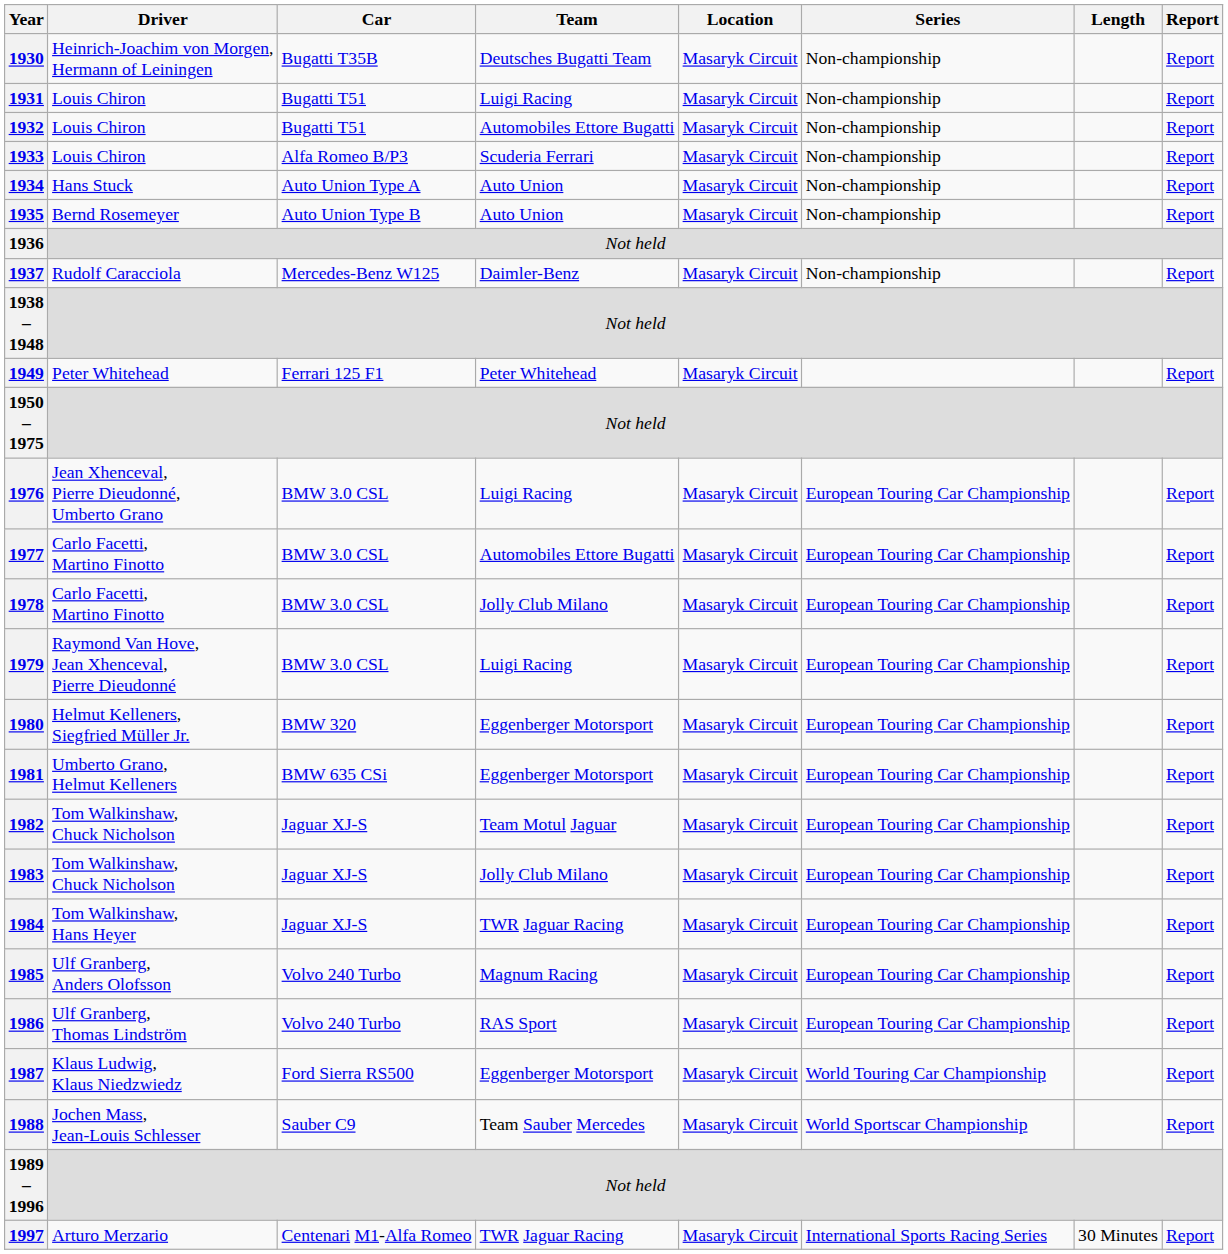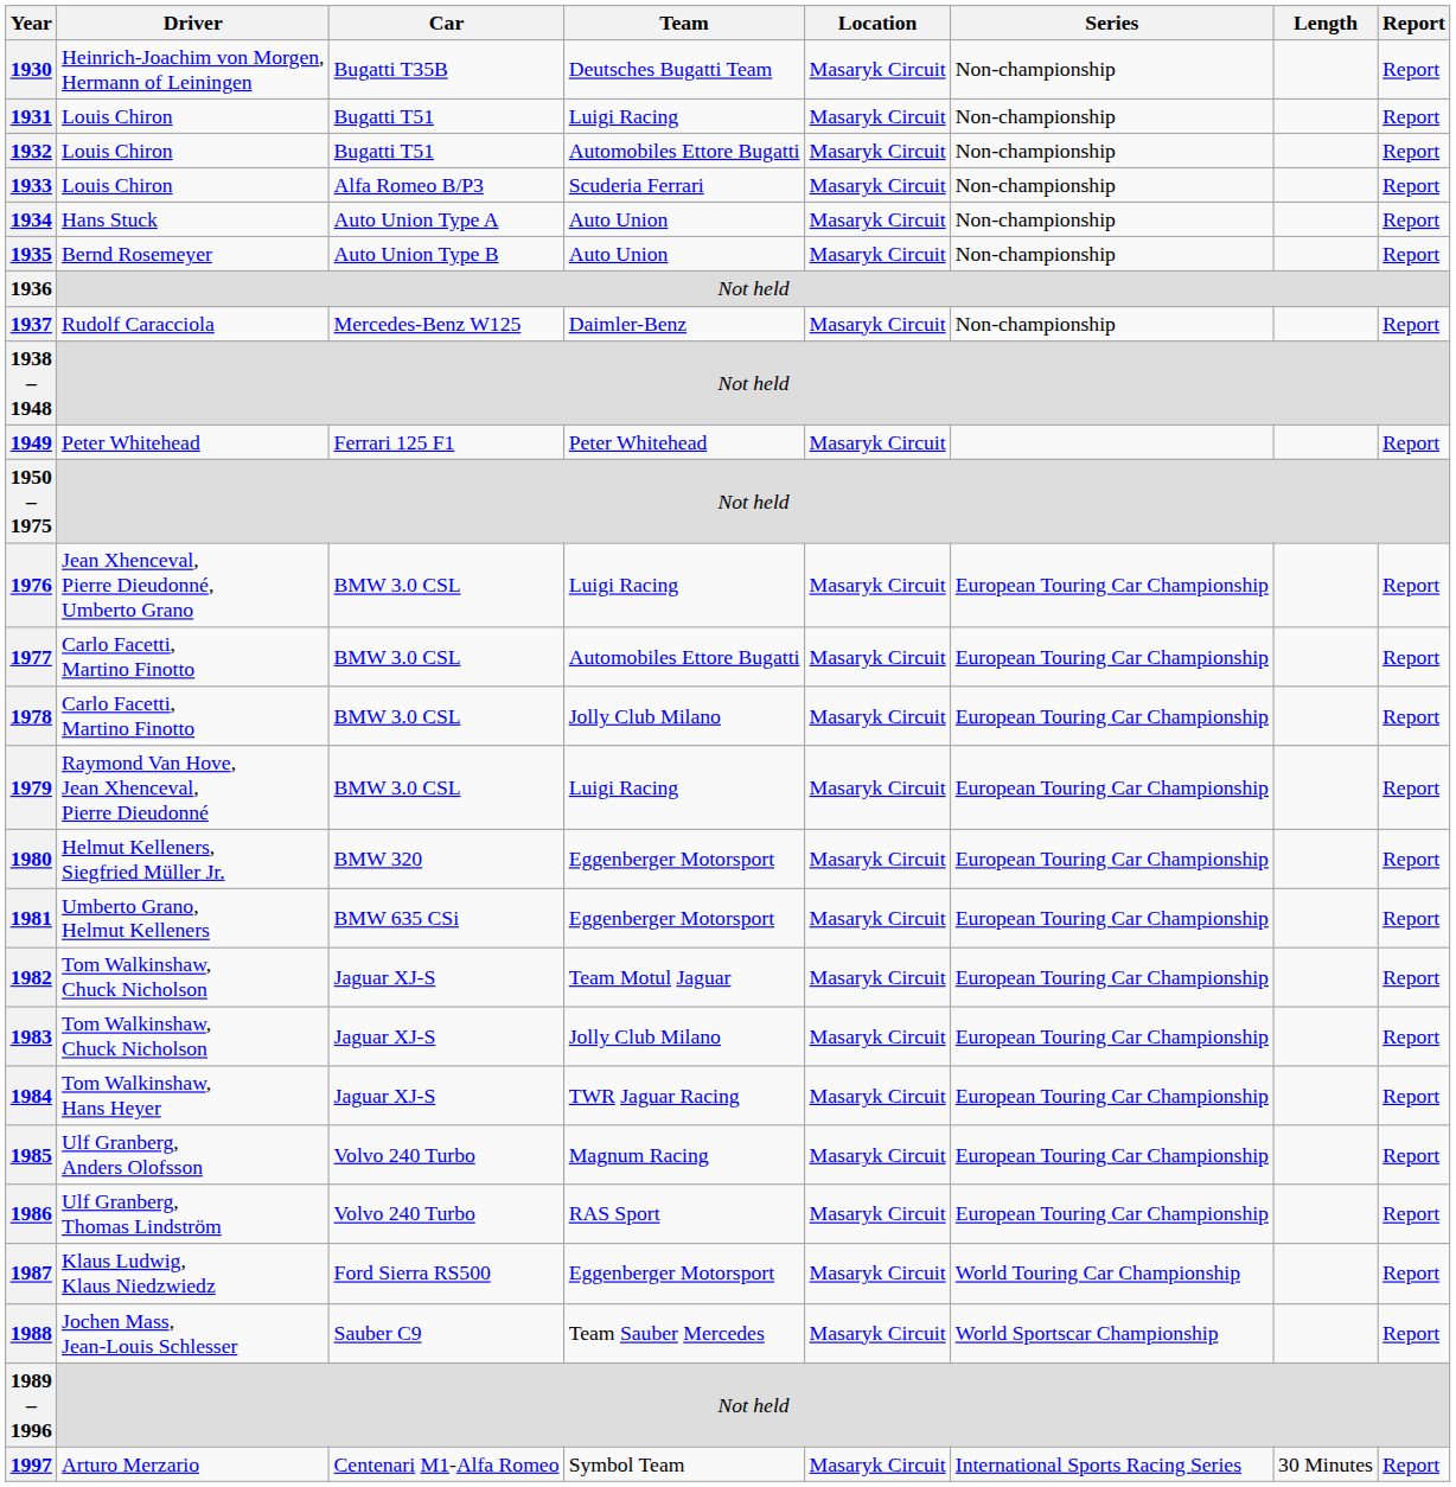1997 | Team: TWR Jaguar Racing -> Symbol Team
